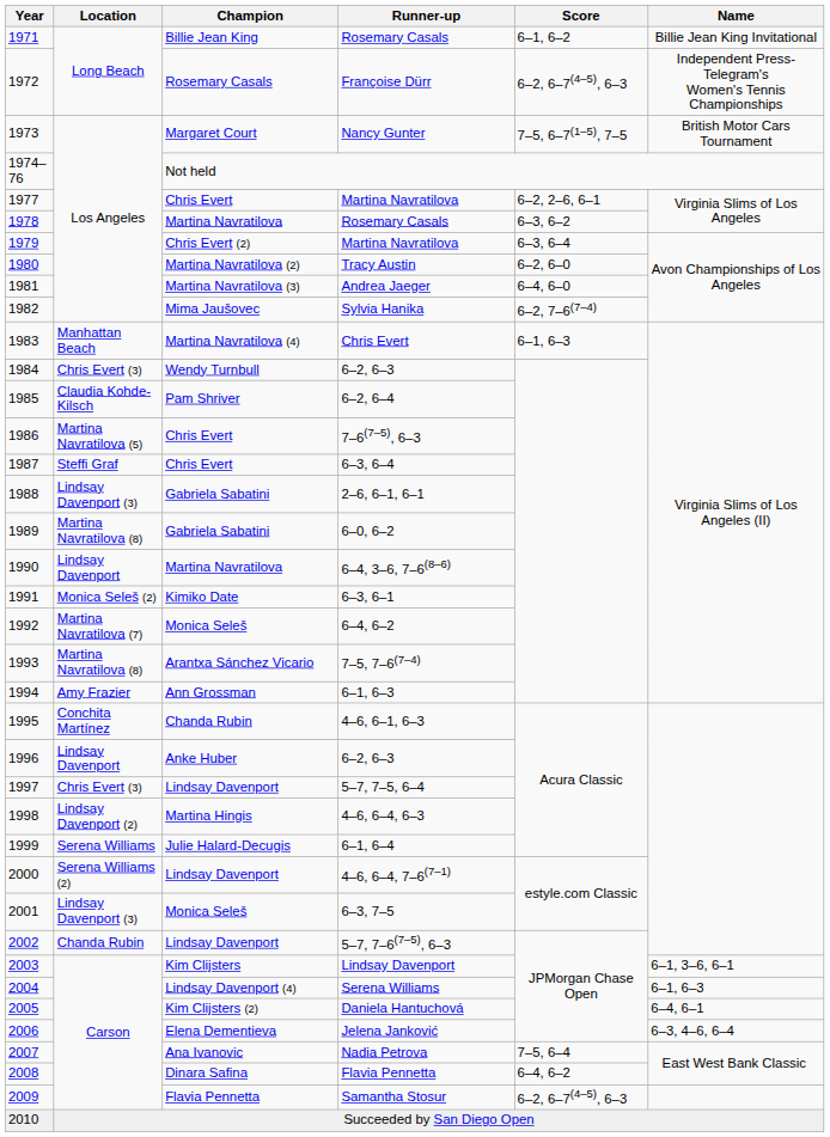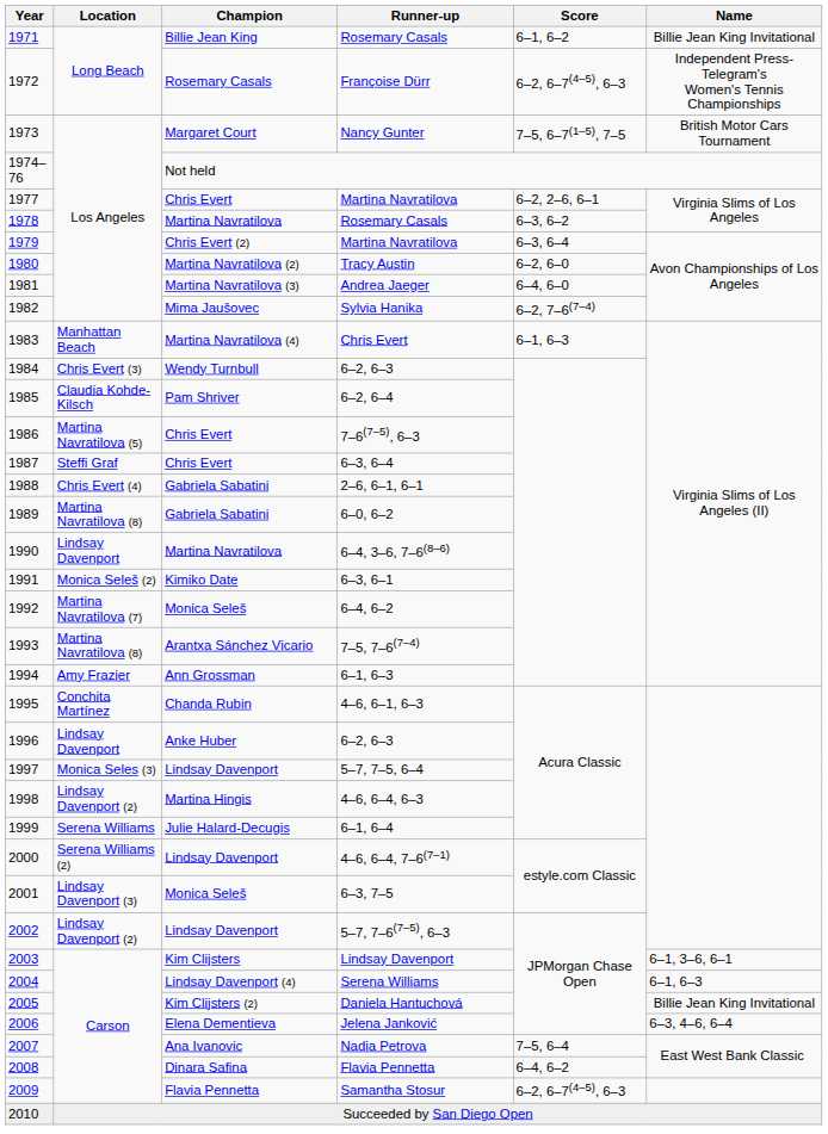2–6, 6–1, 6–1 | Location: Lindsay Davenport (3) -> Chris Evert (4)
5–7, 7–5, 6–4 | Location: Chris Evert (3) -> Monica Seles (3)
5–7, 7–6(7–5), 6–3 | Location: Chanda Rubin -> Lindsay Davenport (2)
Daniela Hantuchová | Name: 6–4, 6–1 -> Billie Jean King Invitational
